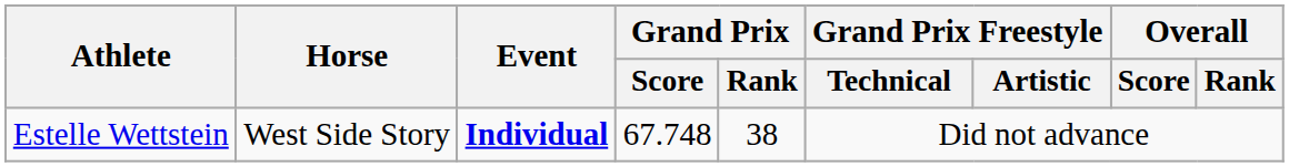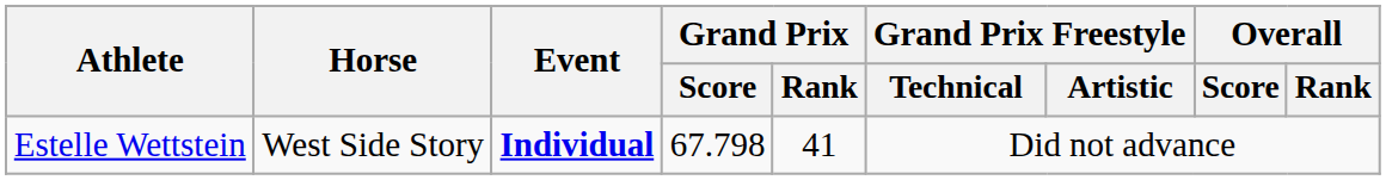Estelle Wettstein | Grand Prix / Score: 67.748 -> 67.798
Estelle Wettstein | Grand Prix / Rank: 38 -> 41
